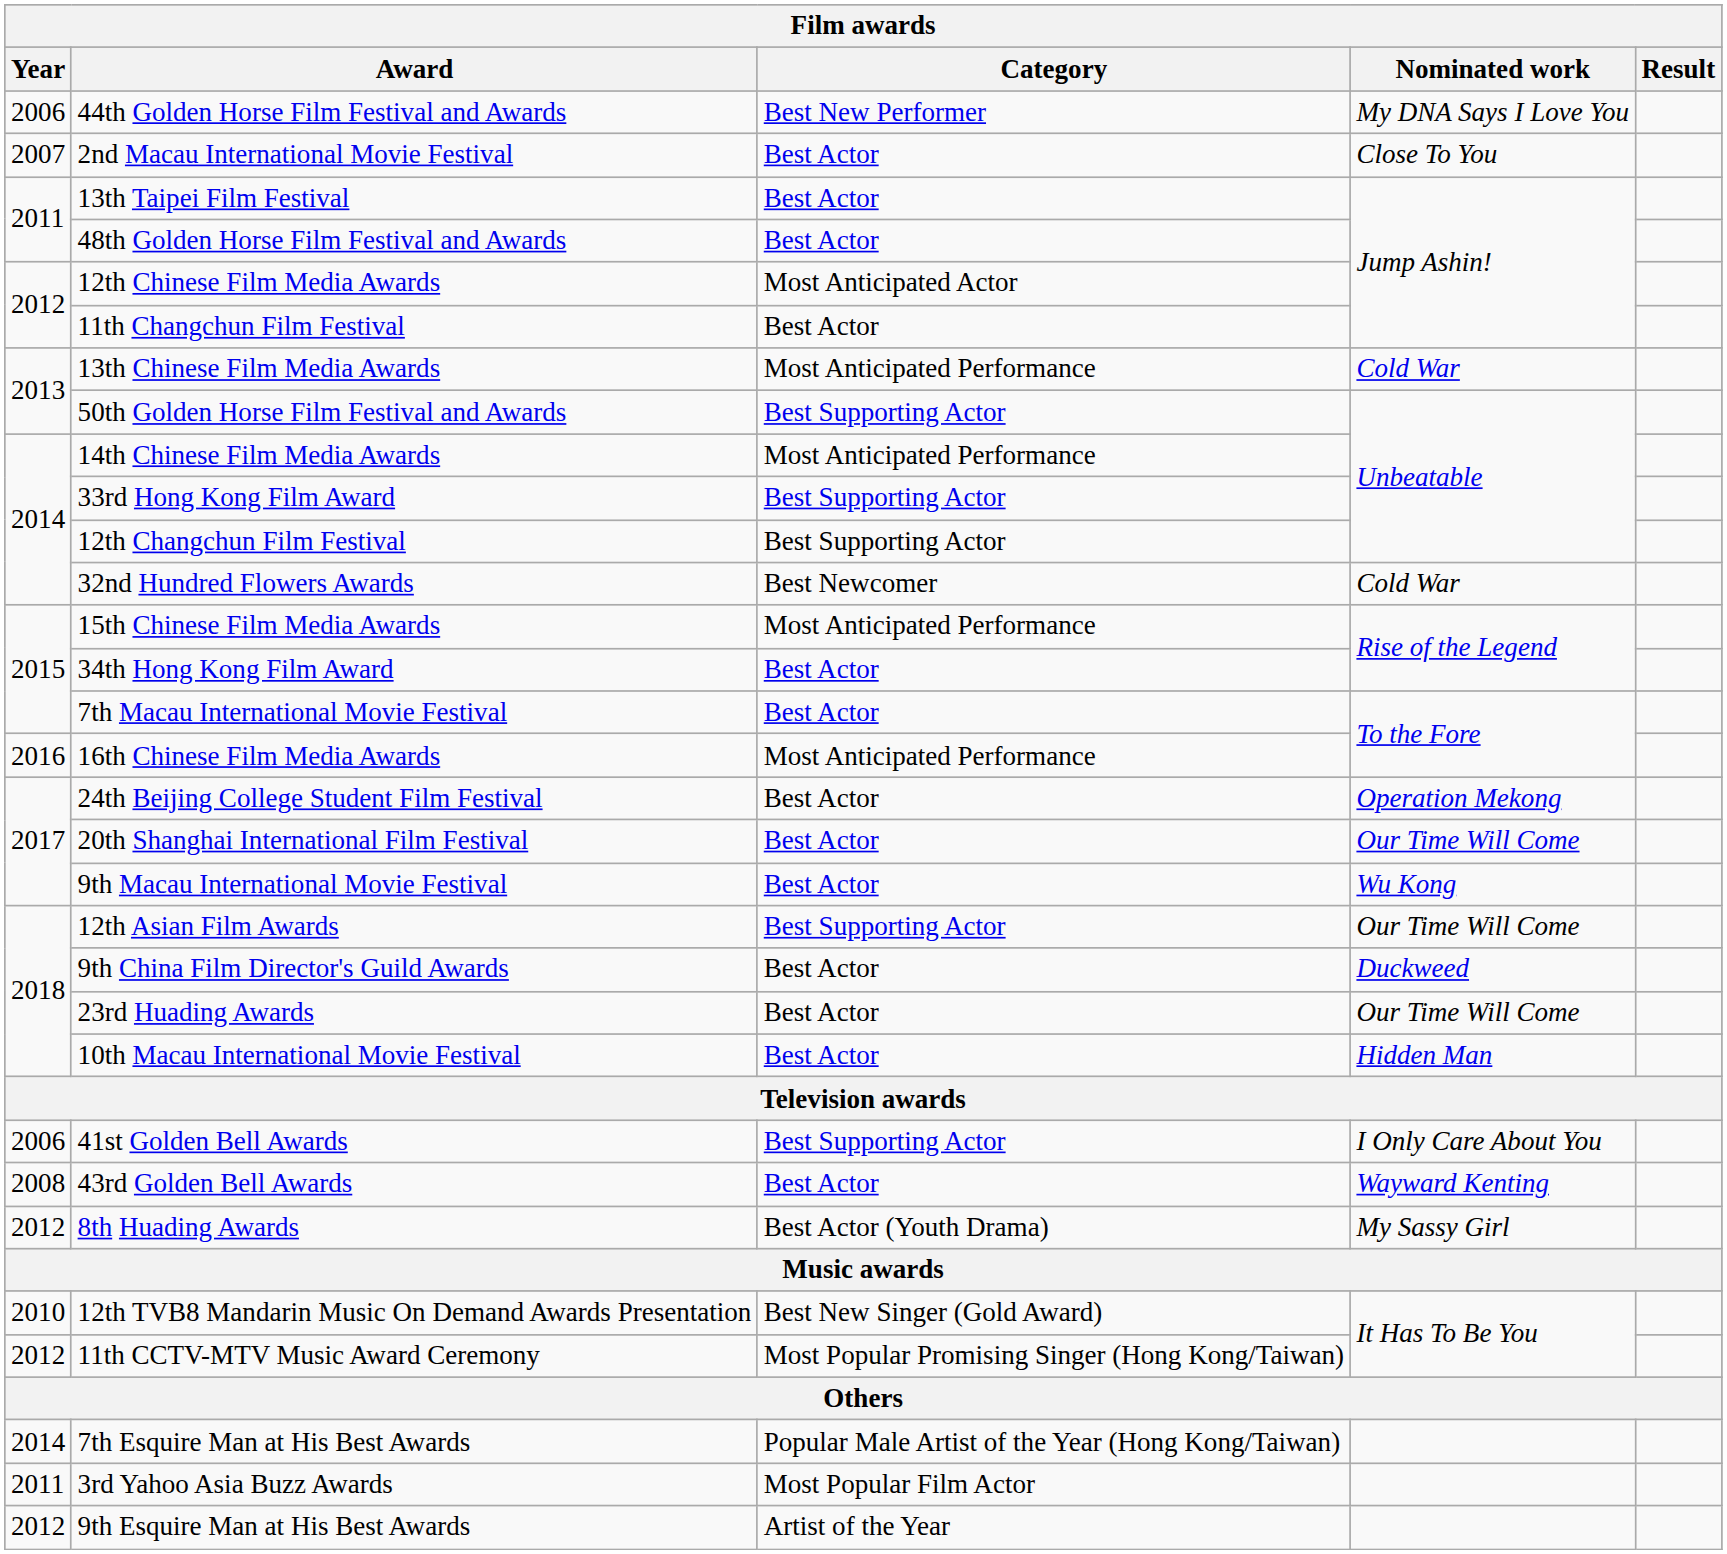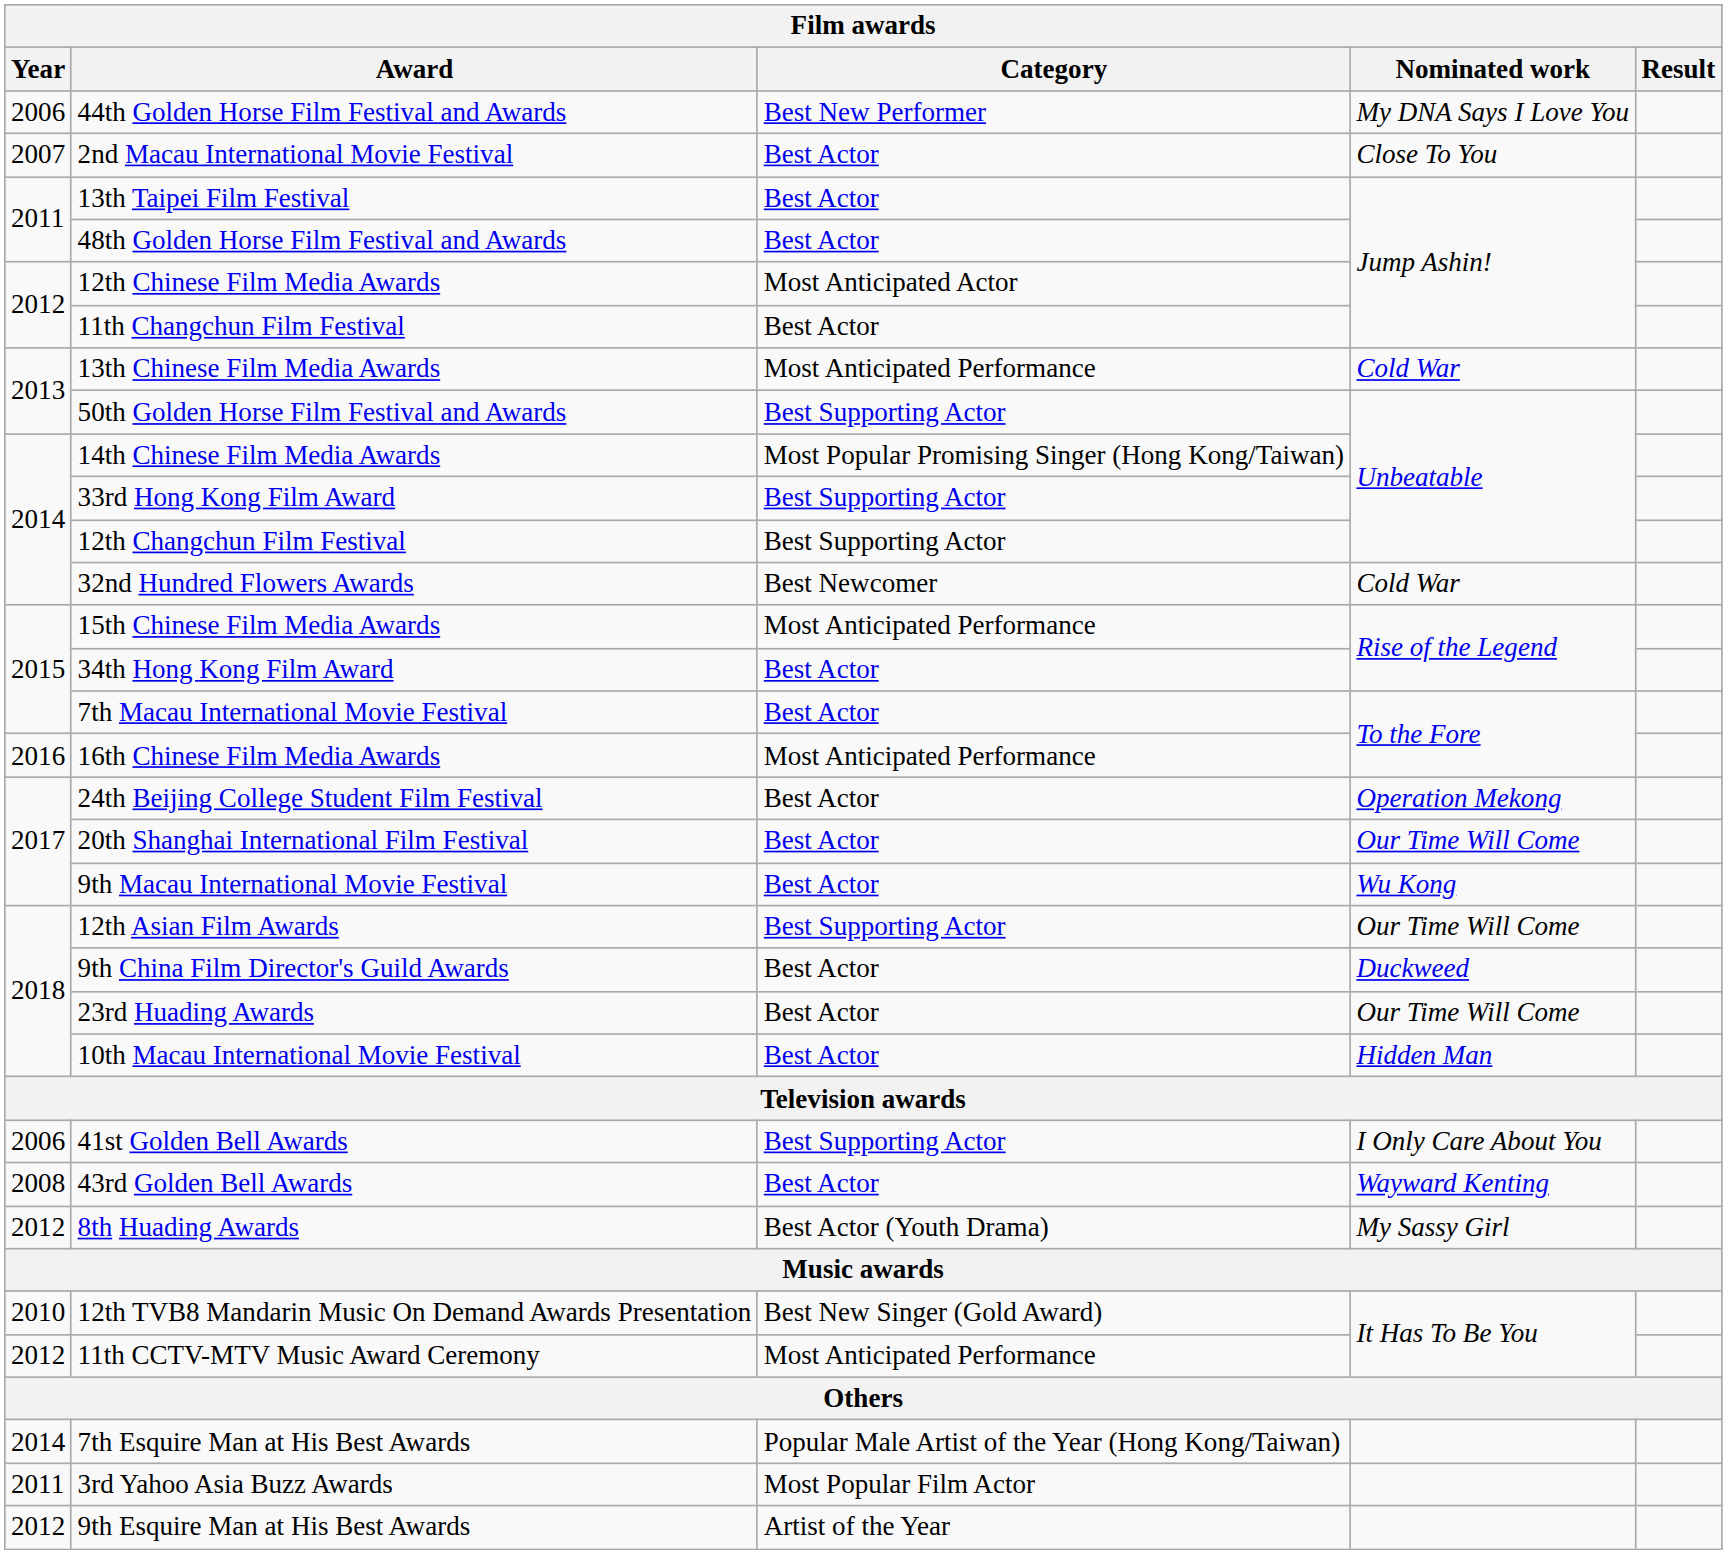14th Chinese Film Media Awards | Category: Most Anticipated Performance -> Most Popular Promising Singer (Hong Kong/Taiwan)
11th CCTV-MTV Music Award Ceremony | Category: Most Popular Promising Singer (Hong Kong/Taiwan) -> Most Anticipated Performance
